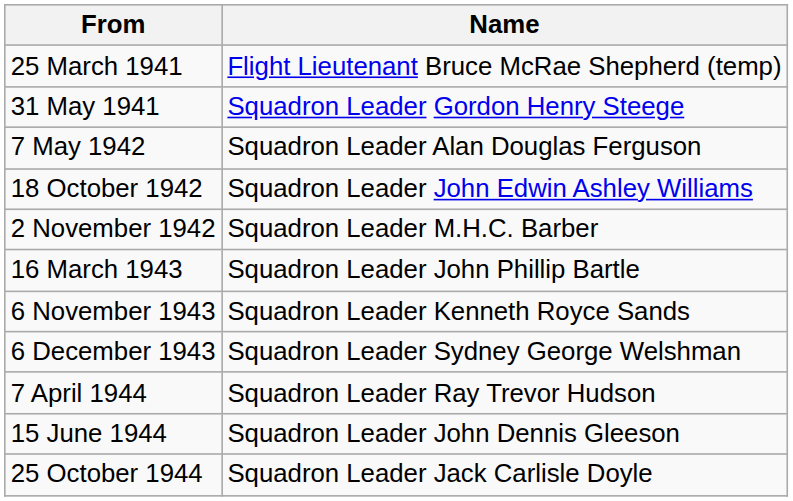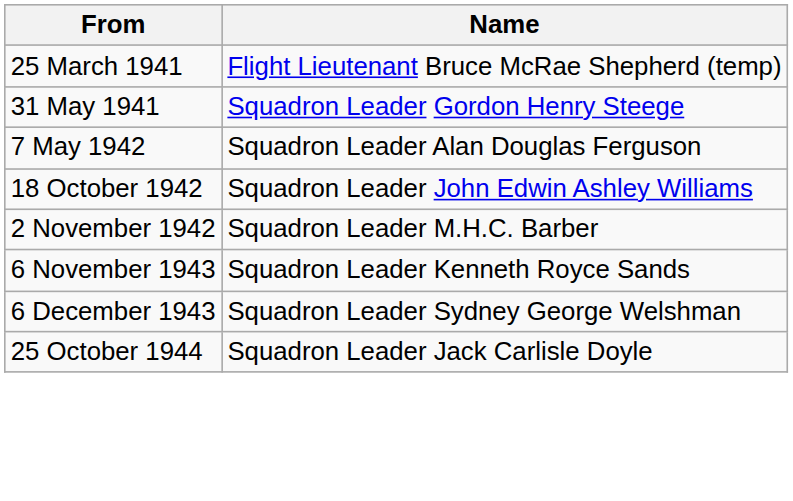- row: 16 March 1943 | Squadron Leader John Phillip Bartle
- row: 7 April 1944 | Squadron Leader Ray Trevor Hudson
- row: 15 June 1944 | Squadron Leader John Dennis Gleeson
